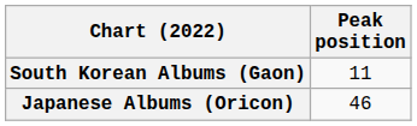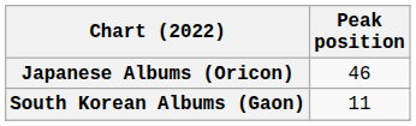rows swapped: Japanese Albums (Oricon) <-> South Korean Albums (Gaon)
